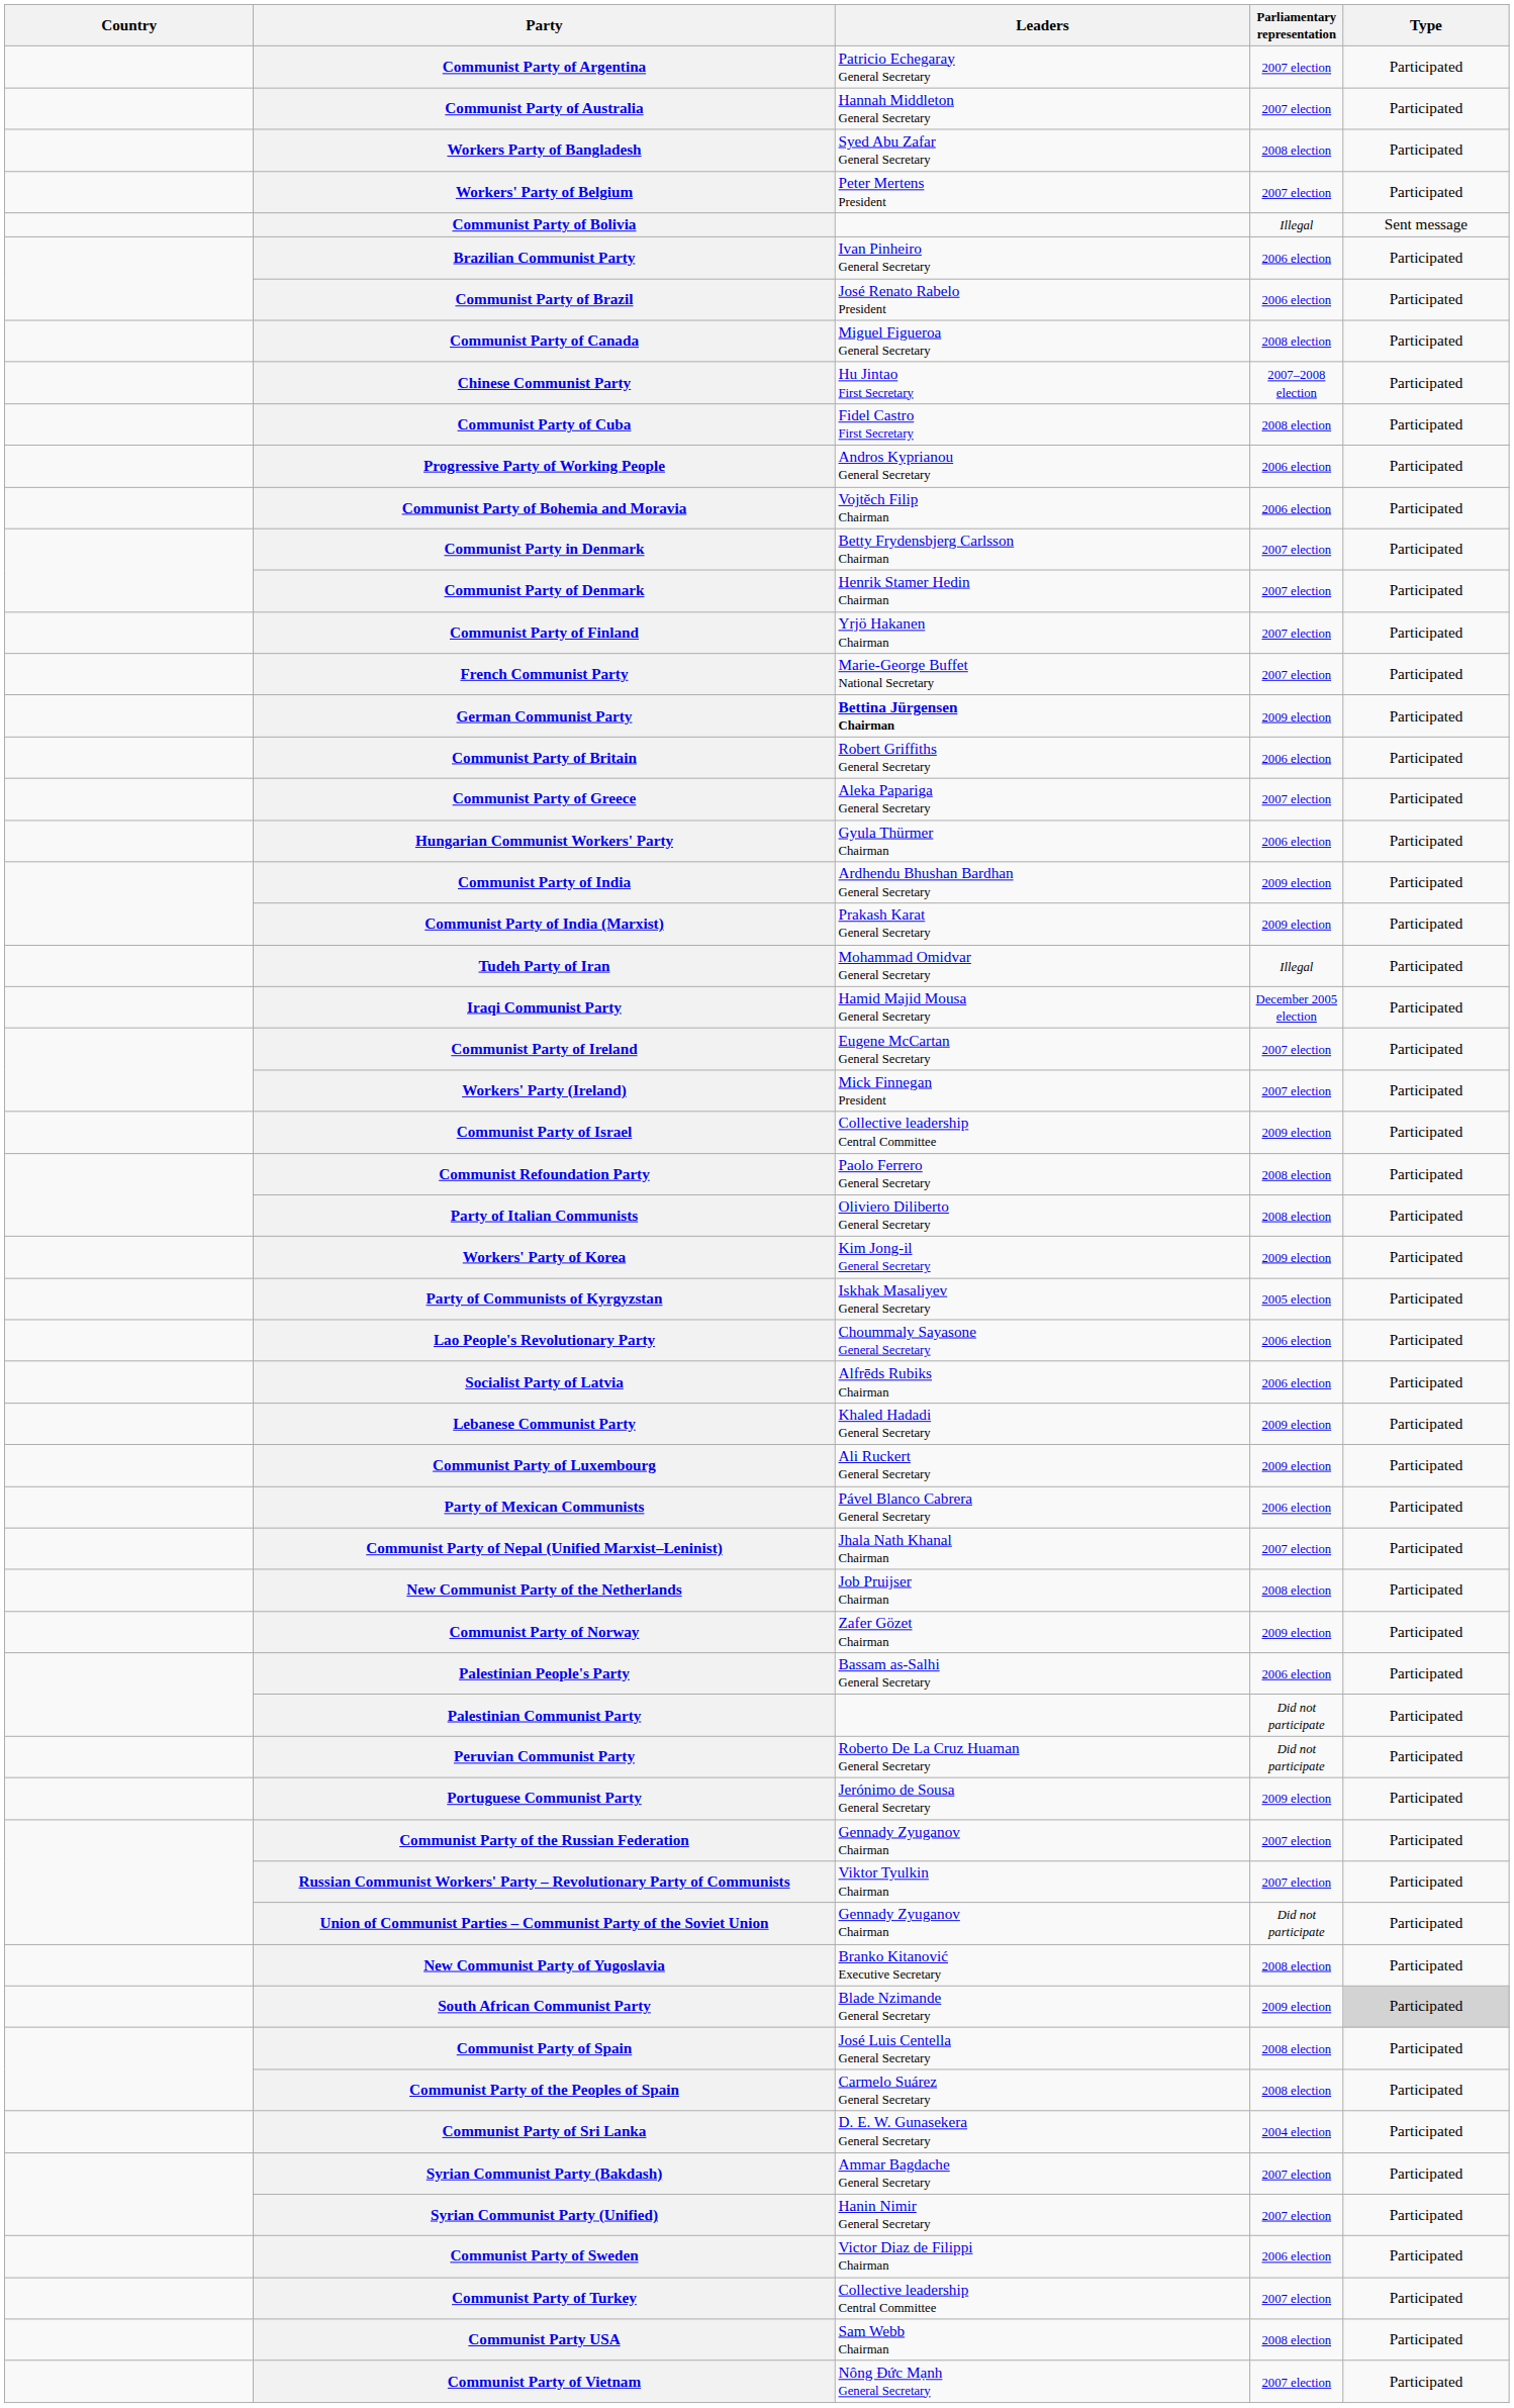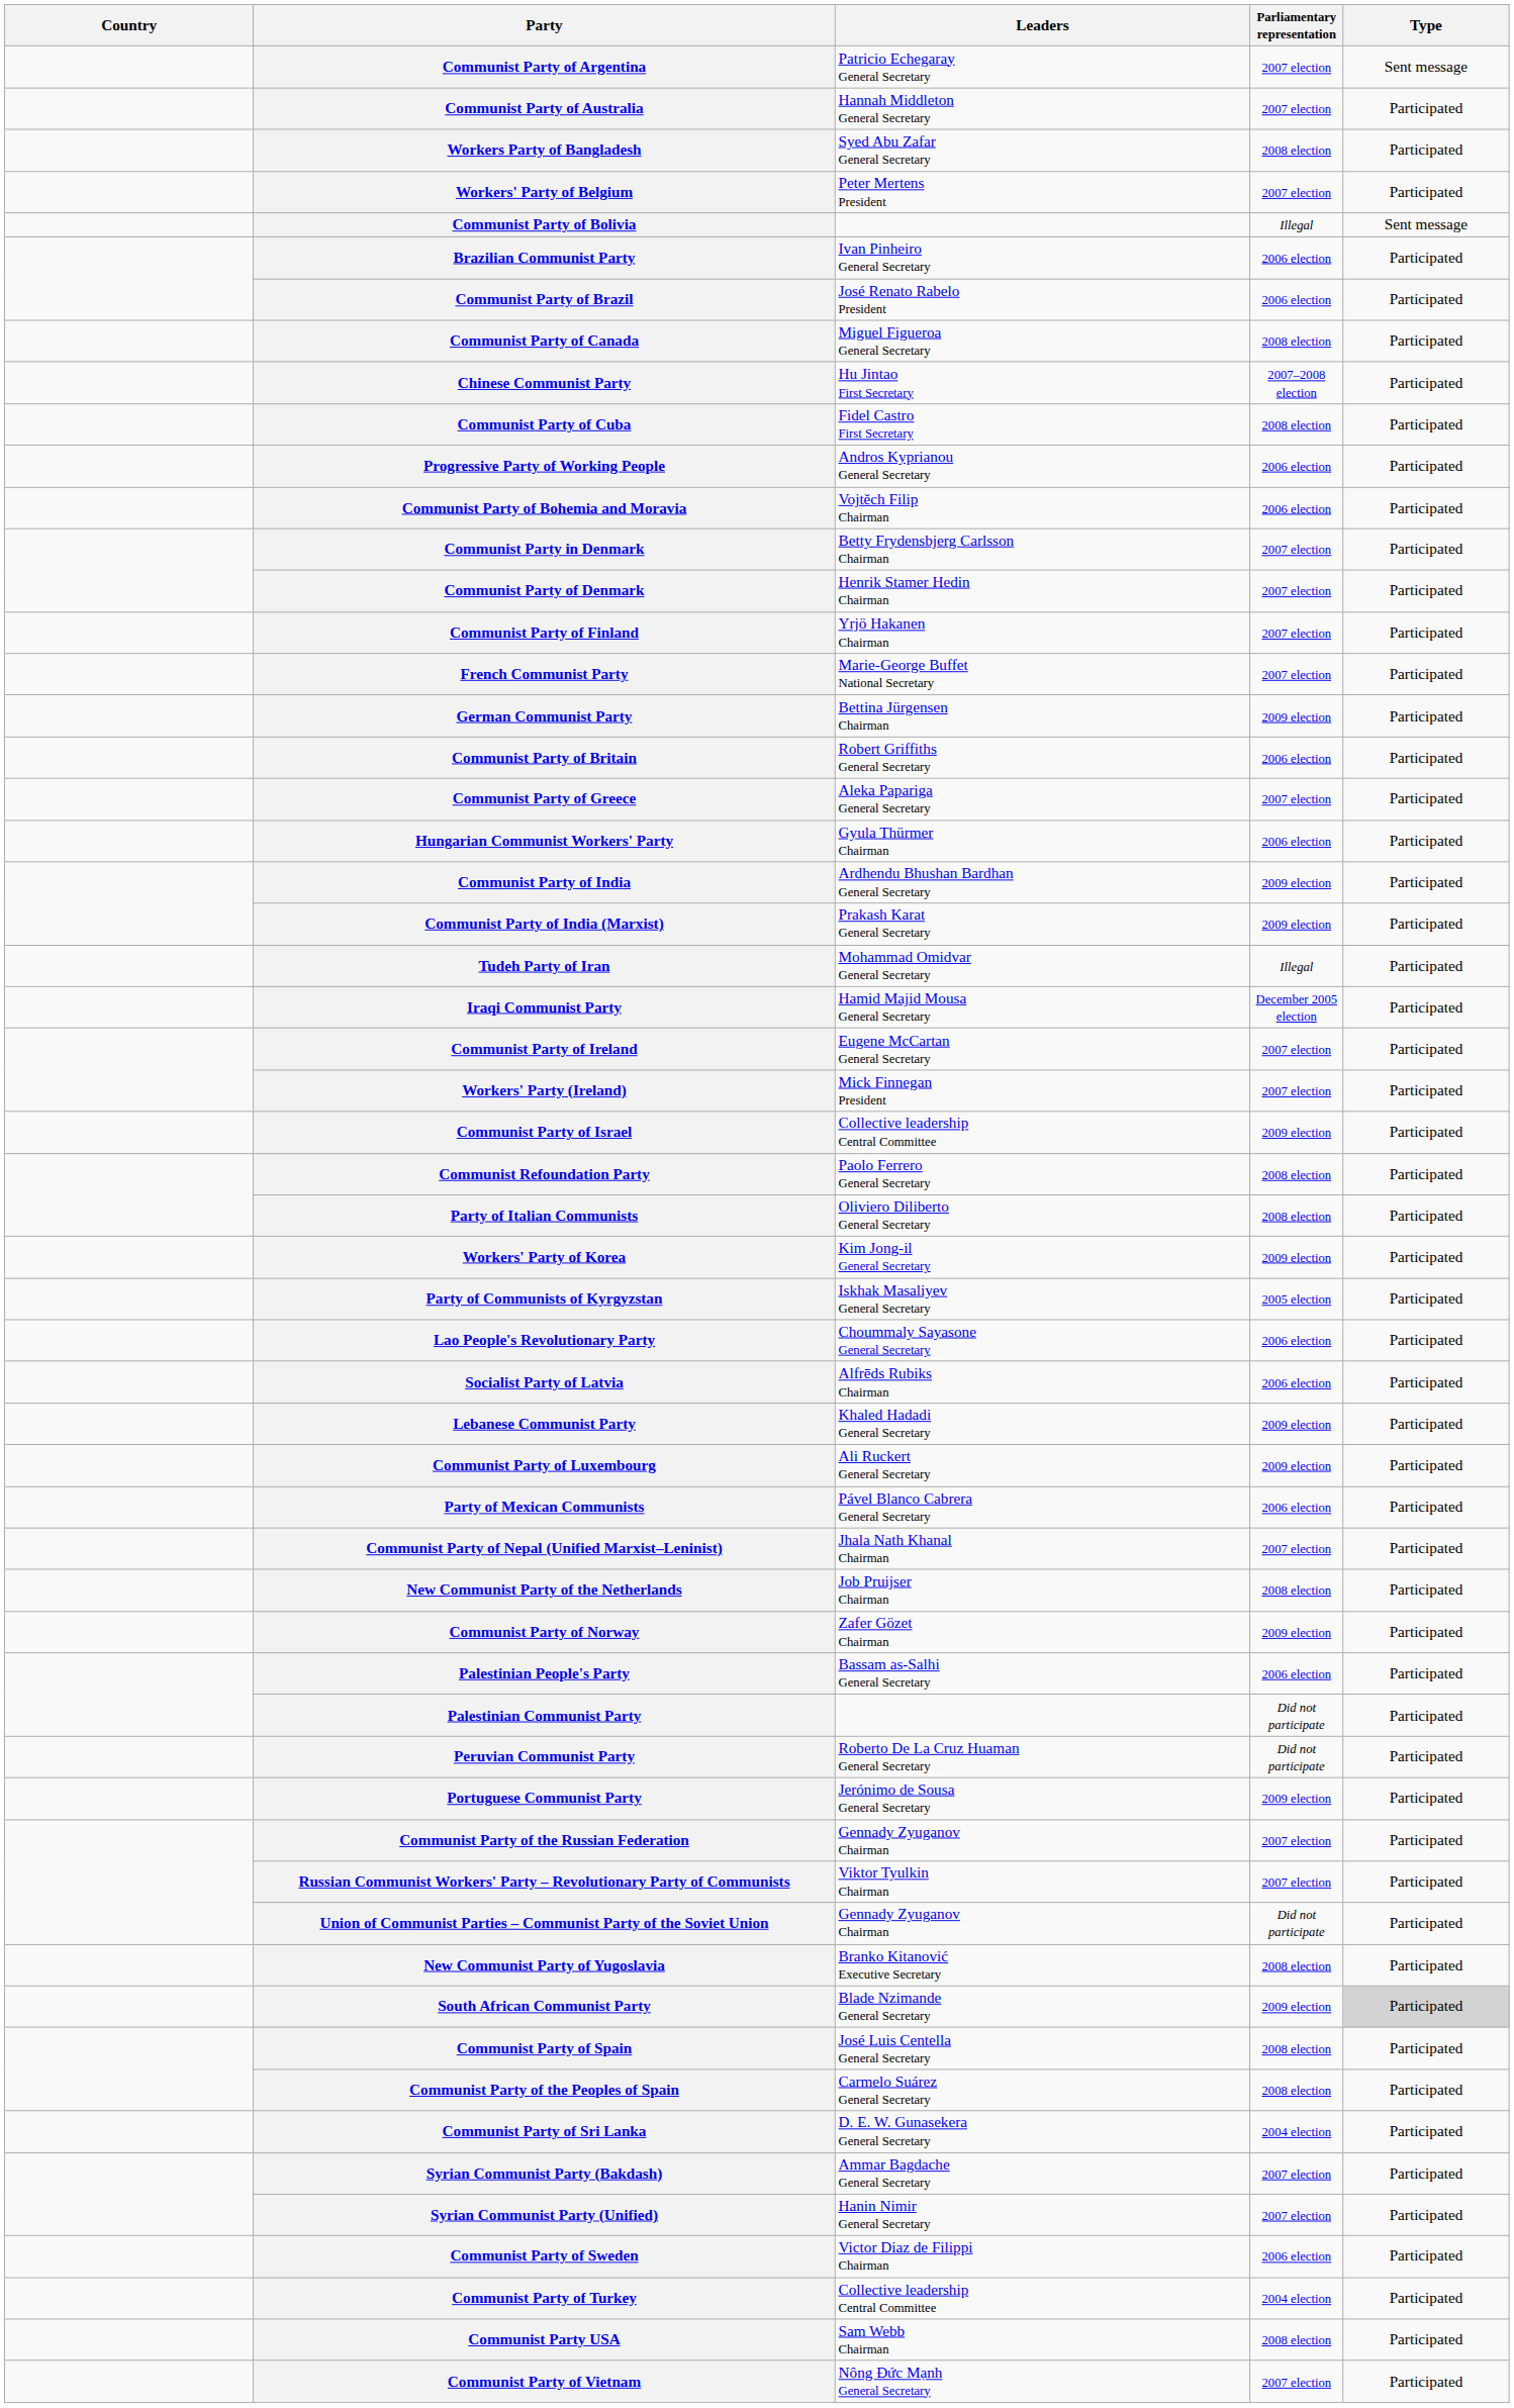Communist Party of Argentina | Type: Participated -> Sent message
German Communist Party | Leaders: bold -> normal
Communist Party of Turkey | Parliamentary representation: 2007 election -> 2004 election
